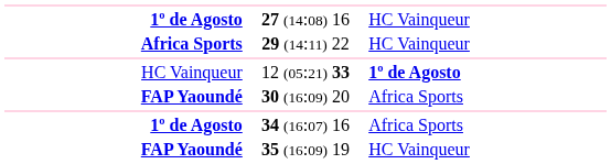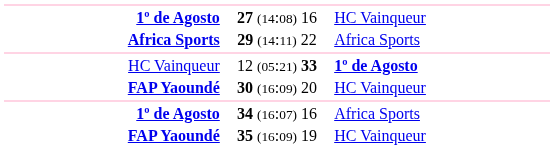29 (14:11) 22 | column 3: HC Vainqueur -> Africa Sports
30 (16:09) 20 | column 3: Africa Sports -> HC Vainqueur
